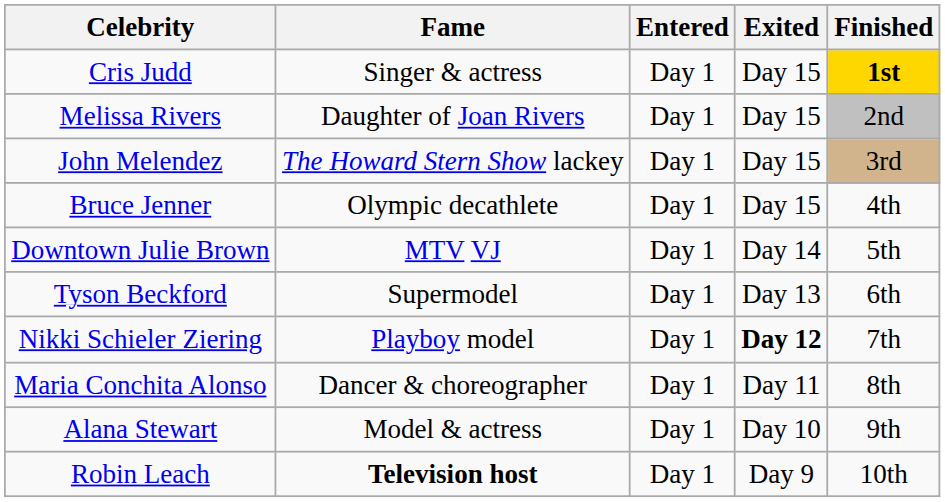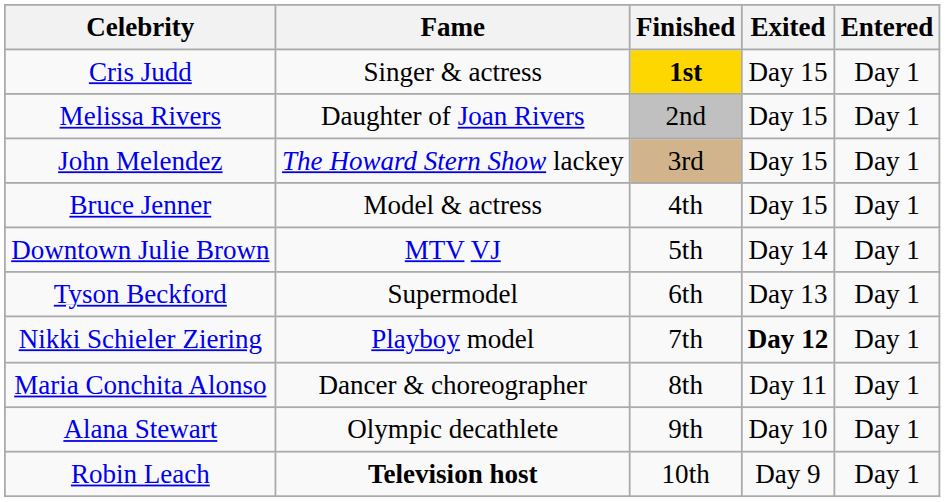columns swapped: Entered <-> Finished
Bruce Jenner | Fame: Olympic decathlete -> Model & actress
Alana Stewart | Fame: Model & actress -> Olympic decathlete
